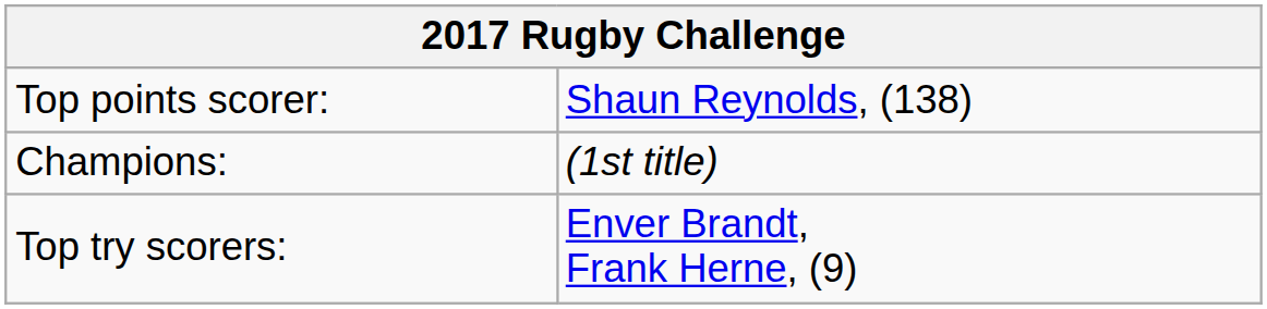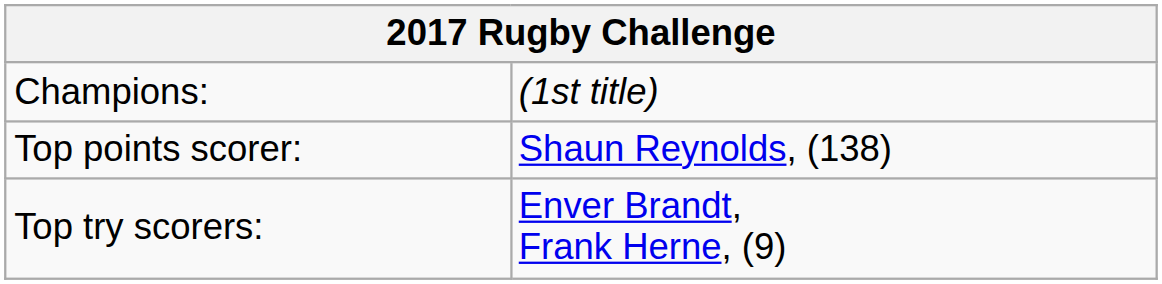rows swapped: Champions: <-> Top points scorer:
